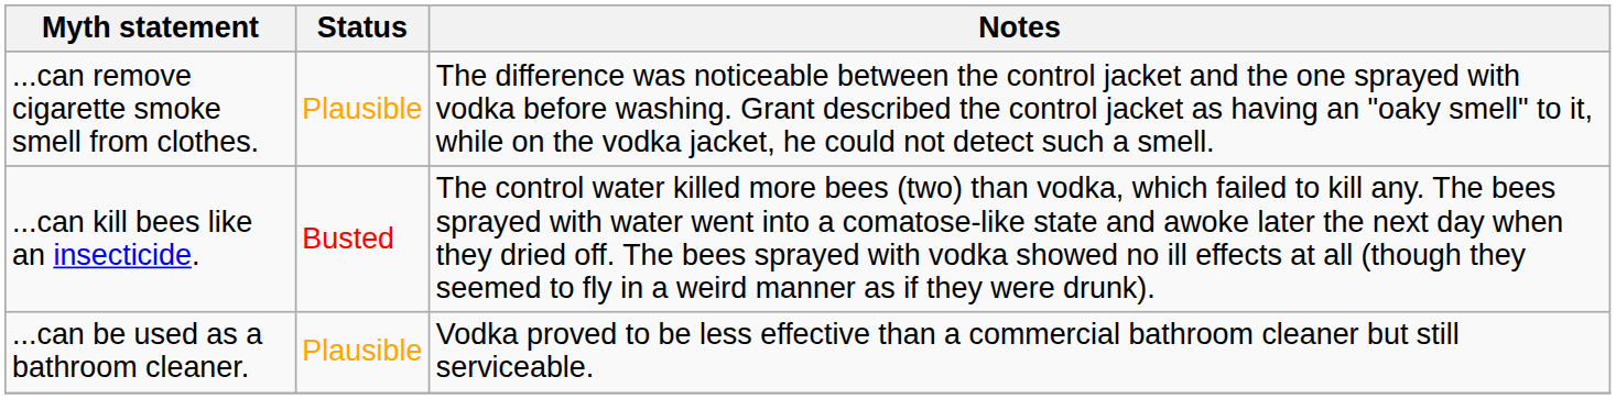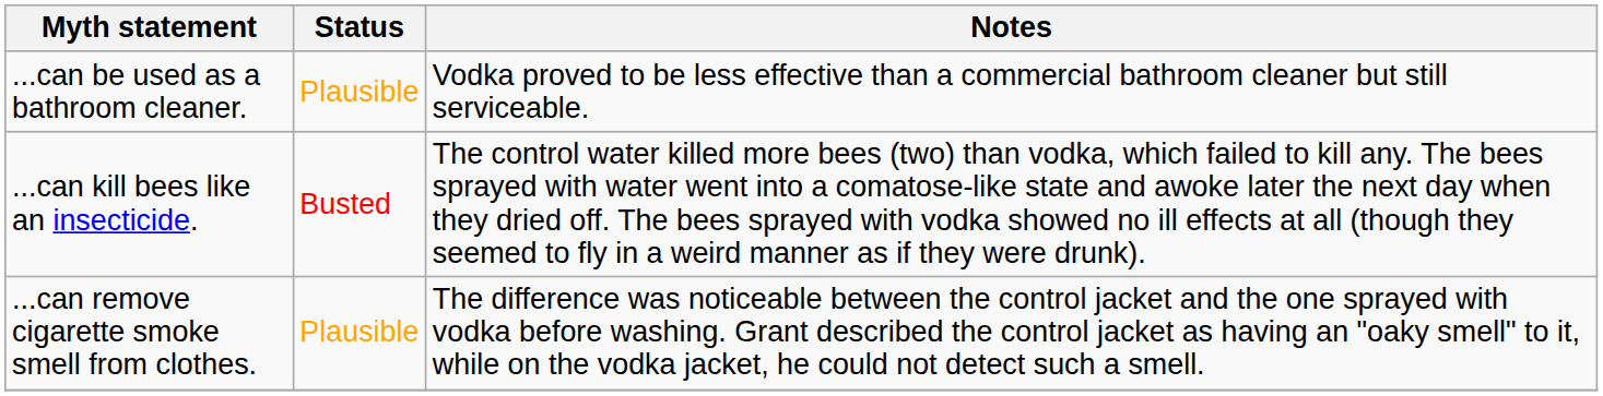rows swapped: ...can remove cigarette smoke smell from clothes. <-> ...can be used as a bathroom cleaner.
